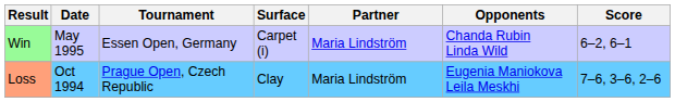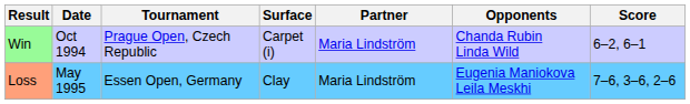Win | Date: May 1995 -> Oct 1994
Win | Tournament: Essen Open, Germany -> Prague Open, Czech Republic
Loss | Date: Oct 1994 -> May 1995
Loss | Tournament: Prague Open, Czech Republic -> Essen Open, Germany
